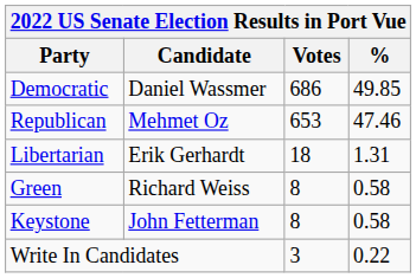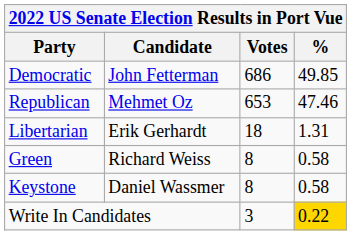Democratic | Candidate: Daniel Wassmer -> John Fetterman
Keystone | Candidate: John Fetterman -> Daniel Wassmer
Write In Candidates | %: no background -> gold background
